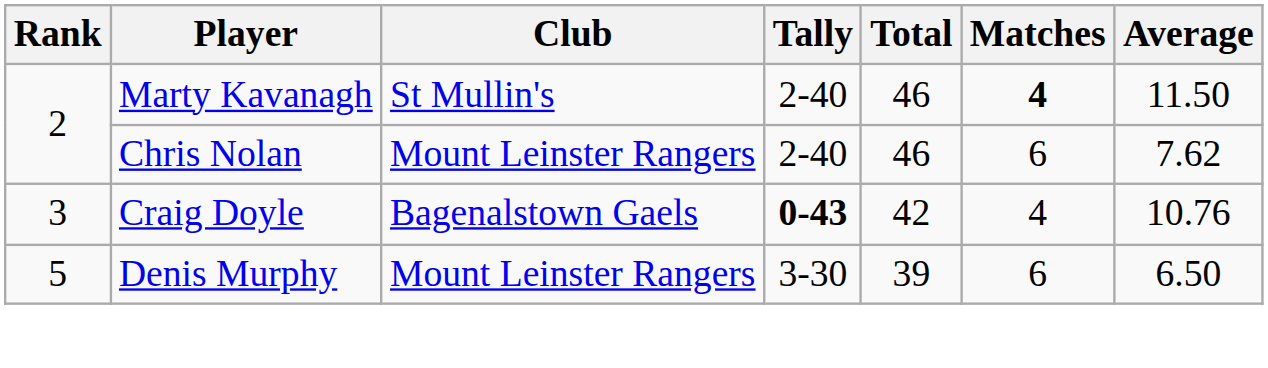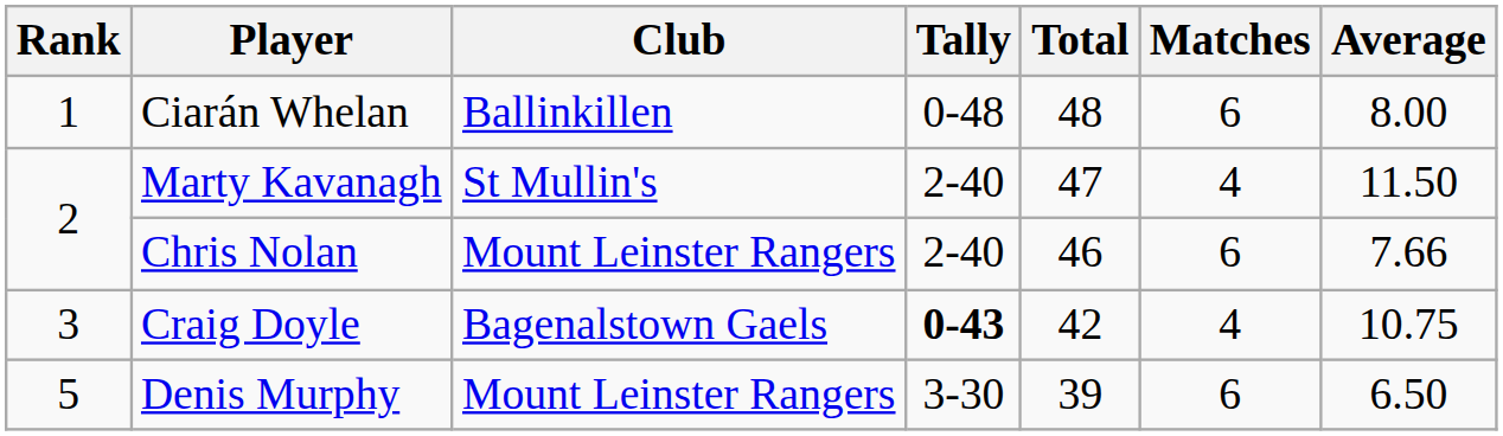+ row: 1 | Ciarán Whelan | Ballinkillen | 0-48 | 48 | 6 | 8.00
Marty Kavanagh | Total: 46 -> 47
Marty Kavanagh | Matches: bold -> normal
Chris Nolan | Average: 7.62 -> 7.66
Craig Doyle | Average: 10.76 -> 10.75
